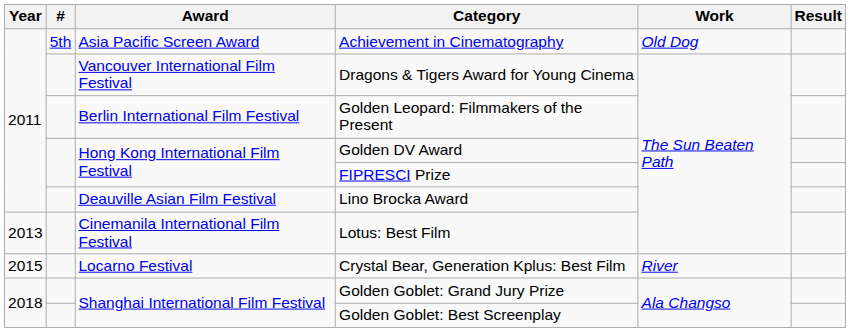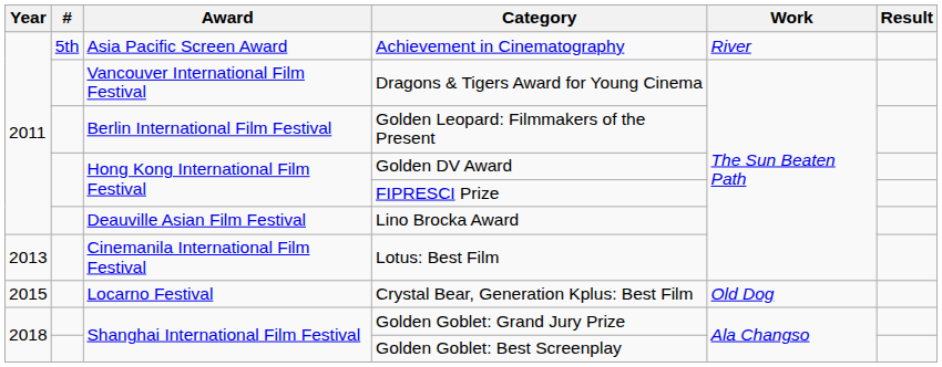Achievement in Cinematography | Work: Old Dog -> River
Crystal Bear, Generation Kplus: Best Film | Work: River -> Old Dog
